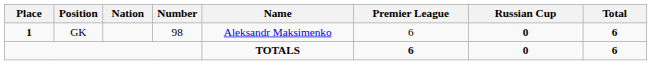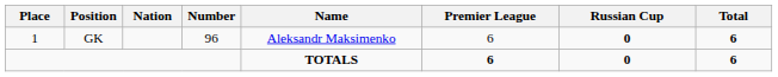GK | Place: bold -> normal
GK | Number: 98 -> 96
